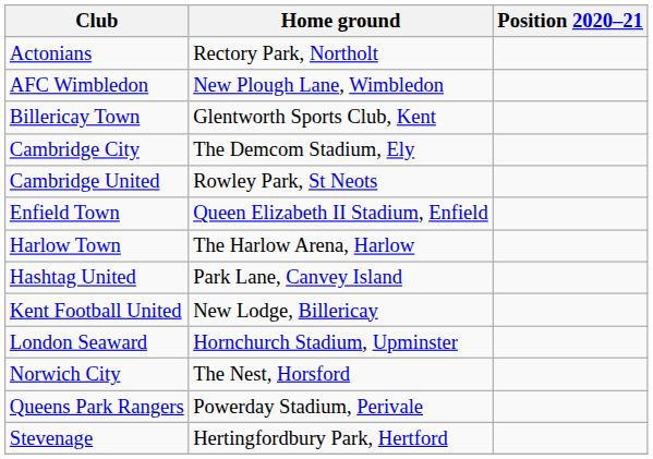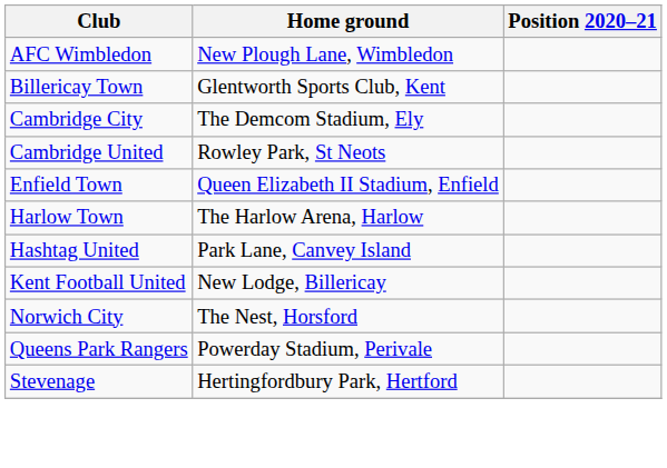- row: Actonians | Rectory Park, Northolt
- row: London Seaward | Hornchurch Stadium, Upminster
